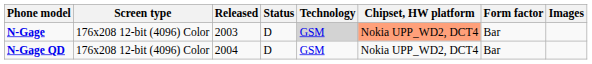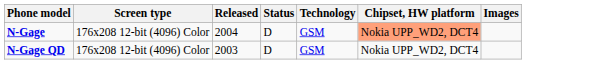- column: Form factor | Bar | Bar
N-Gage | Released: 2003 -> 2004
N-Gage | Technology: lightgrey background -> no background
N-Gage QD | Released: 2004 -> 2003
